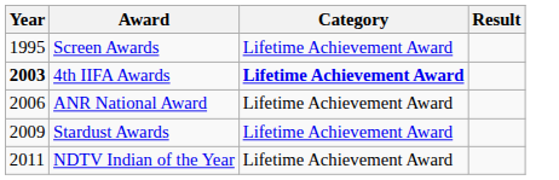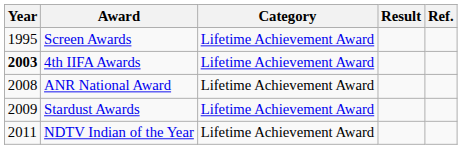+ column: Ref.
4th IIFA Awards | Category: bold -> normal
ANR National Award | Year: 2006 -> 2008
